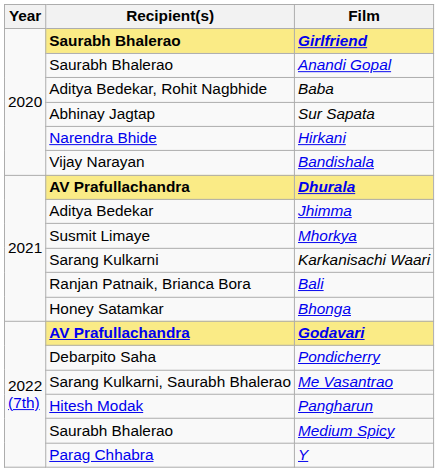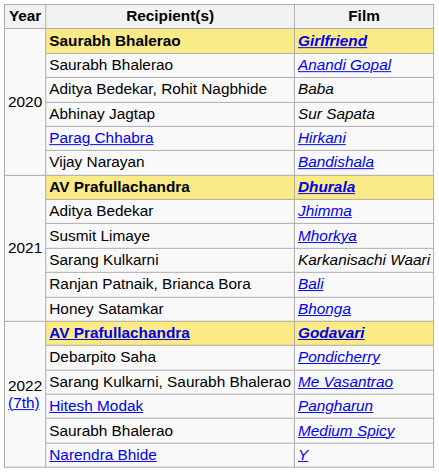Hirkani | Recipient(s): Narendra Bhide -> Parag Chhabra
Y | Recipient(s): Parag Chhabra -> Narendra Bhide
